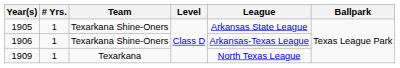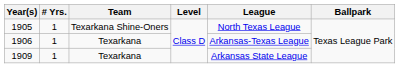1905 | League: Arkansas State League -> North Texas League
1906 | Team: Texarkana Shine-Oners -> Texarkana
1909 | League: North Texas League -> Arkansas State League
